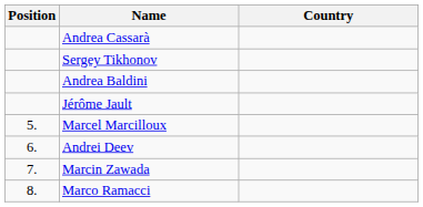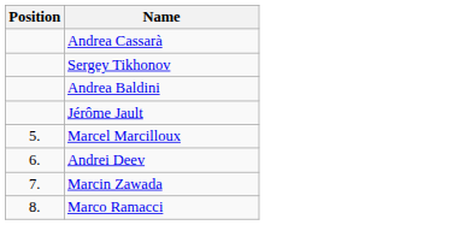- column: Country
